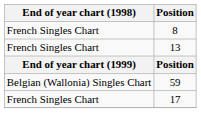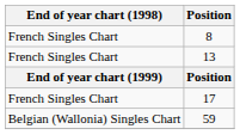rows swapped: 59 <-> 17
